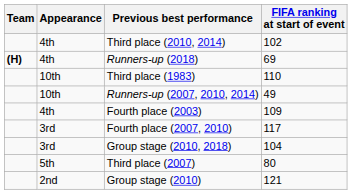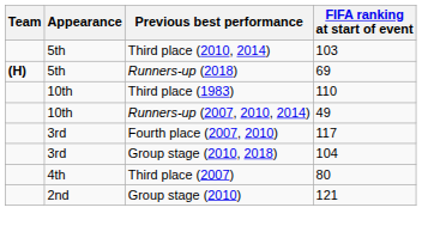Third place (2010, 2014) | Appearance: 4th -> 5th
Third place (2010, 2014) | FIFA ranking at start of event: 102 -> 103
Runners-up (2018) | Appearance: 4th -> 5th
- row: 4th | Fourth place (2003) | 109
Third place (2007) | Appearance: 5th -> 4th
